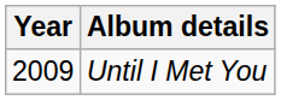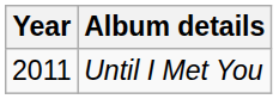Until I Met You | Year: 2009 -> 2011
